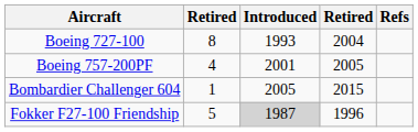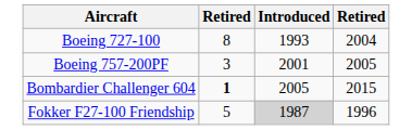- column: Refs
Boeing 757-200PF | column 2: 4 -> 3
Bombardier Challenger 604 | column 2: normal -> bold
